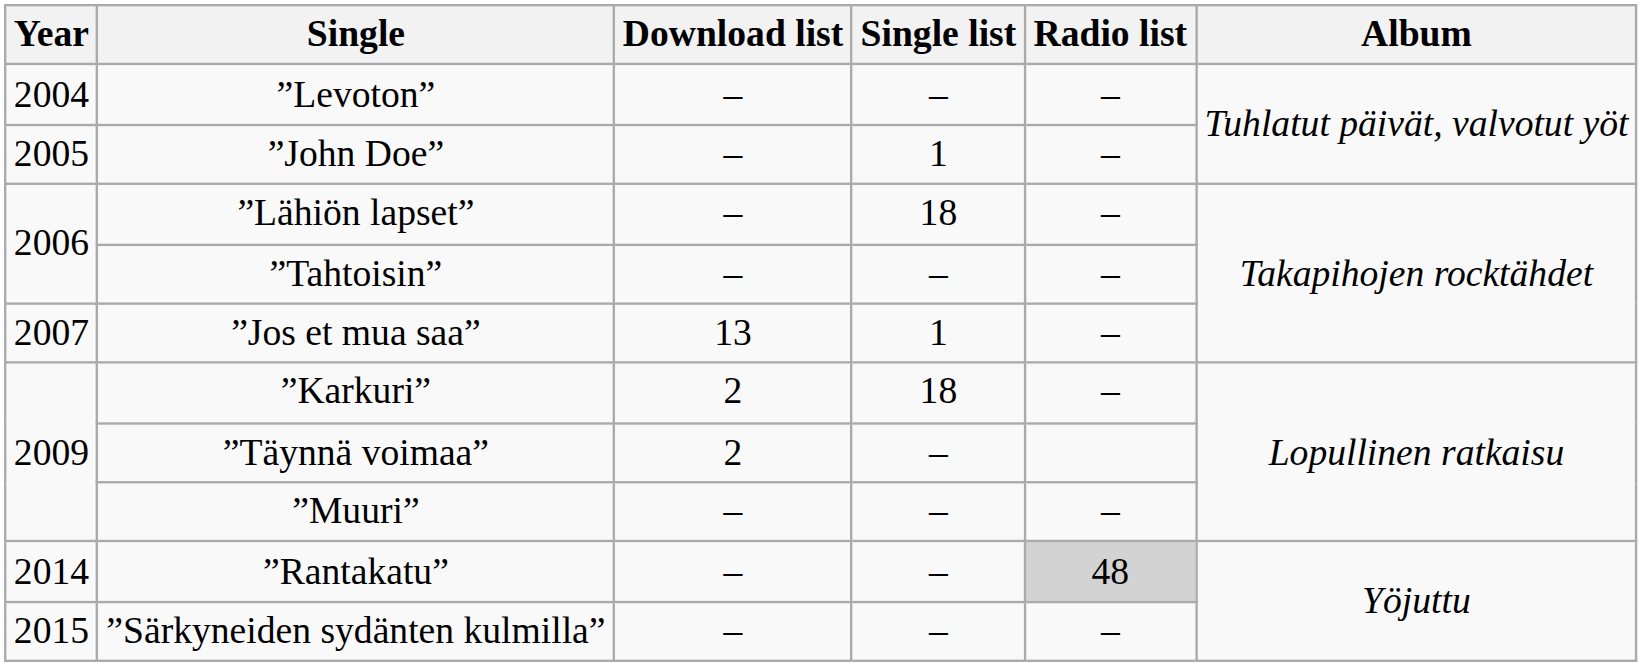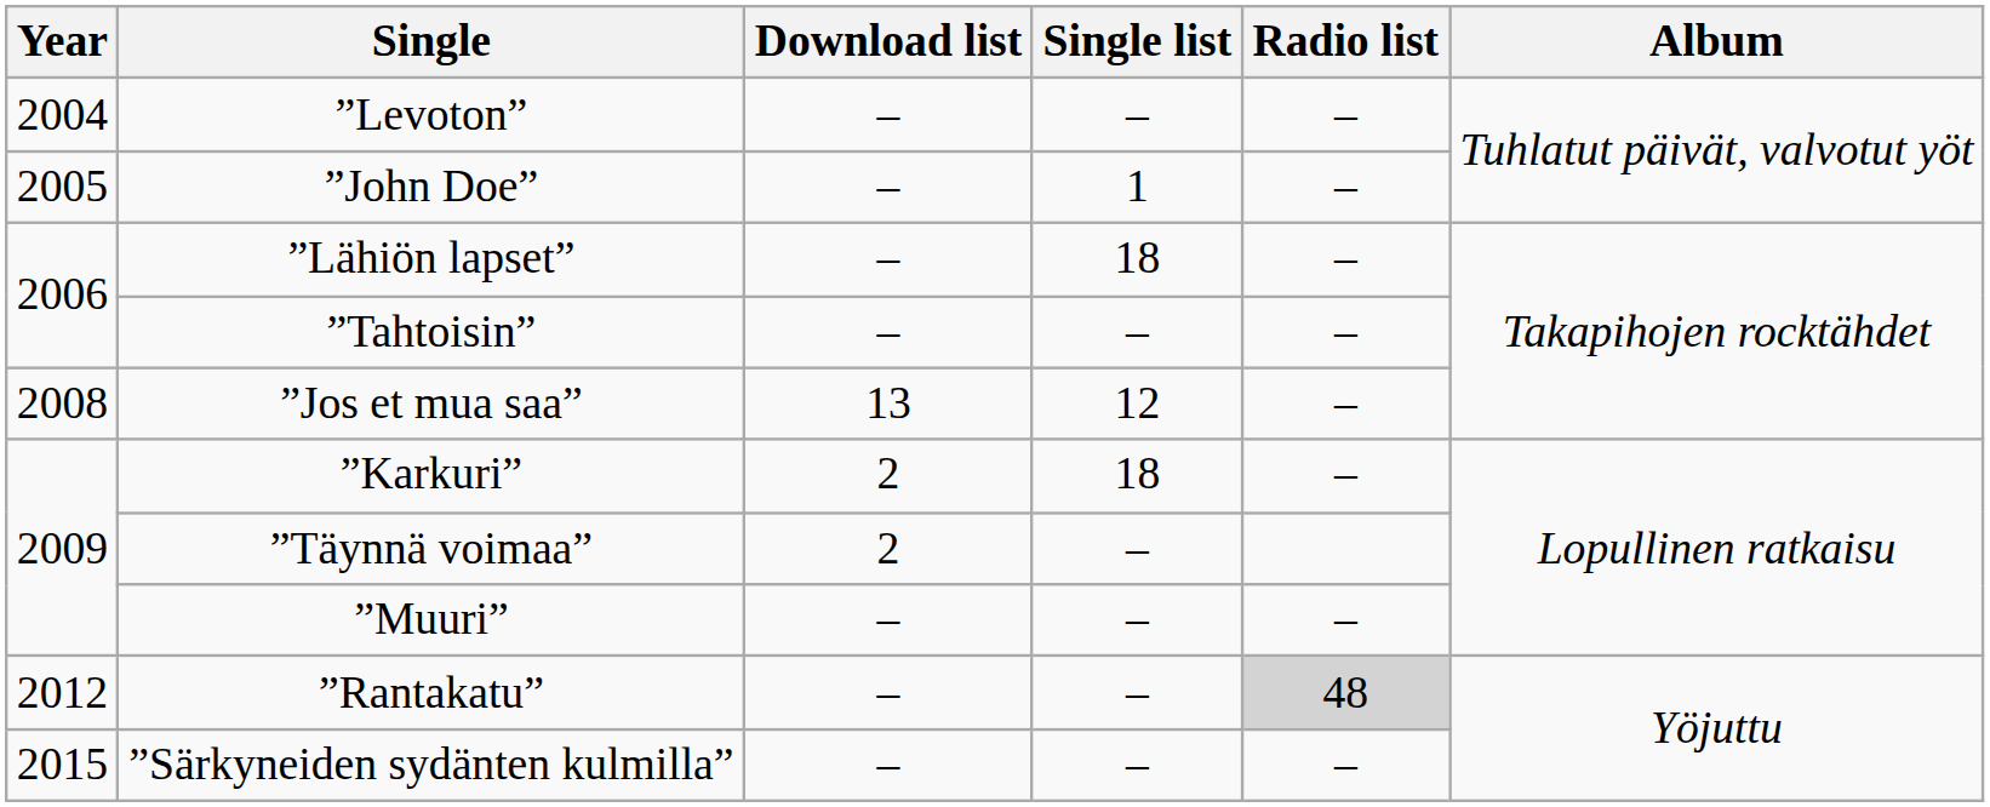”Jos et mua saa” | Year: 2007 -> 2008
”Jos et mua saa” | Single list: 1 -> 12
”Rantakatu” | Year: 2014 -> 2012
